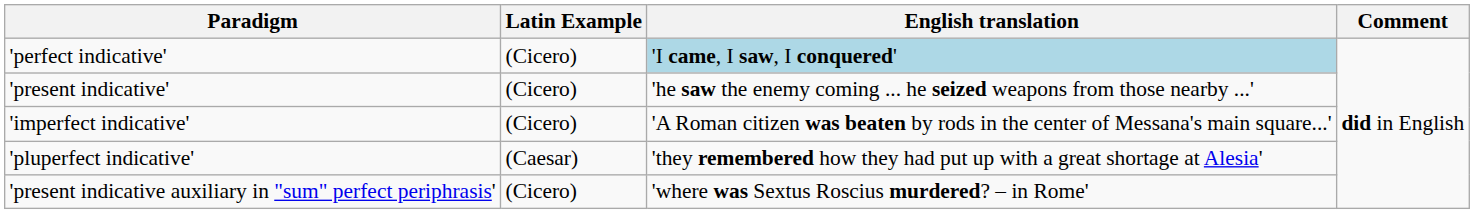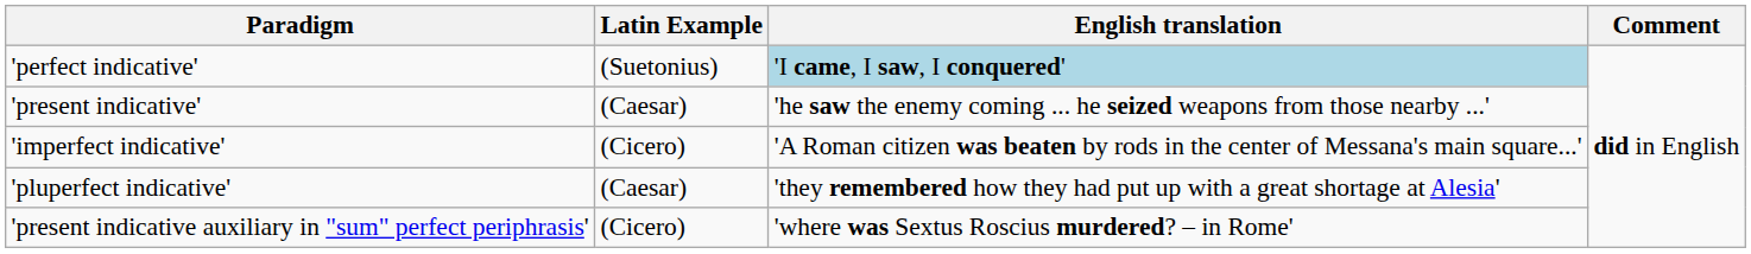'perfect indicative' | Latin Example: (Cicero) -> (Suetonius)
'present indicative' | Latin Example: (Cicero) -> (Caesar)
